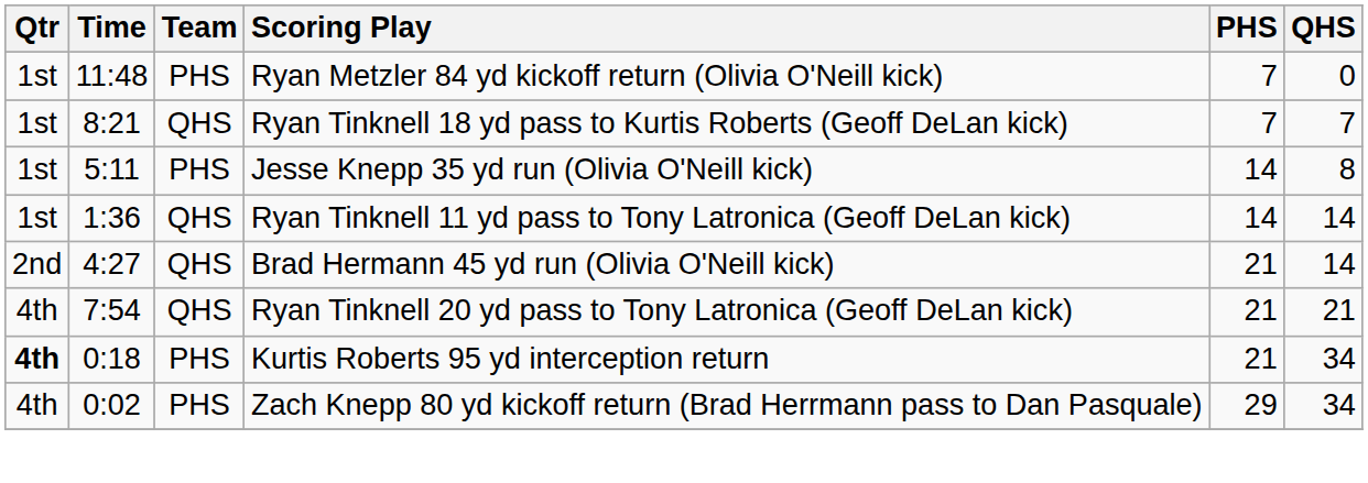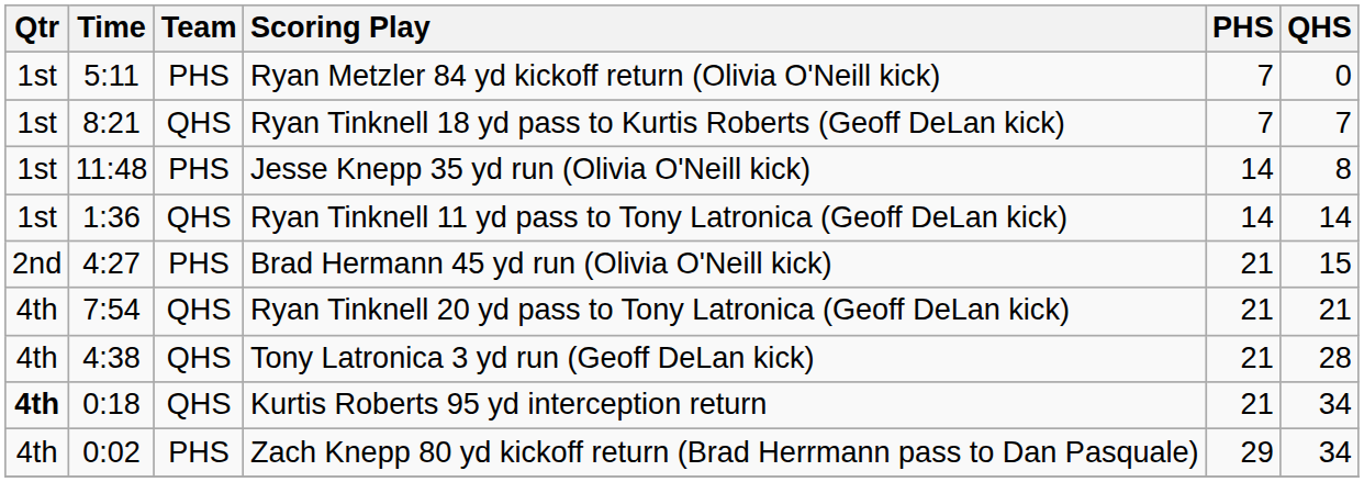Ryan Metzler 84 yd kickoff return (Olivia O'Neill kick) | Time: 11:48 -> 5:11
Jesse Knepp 35 yd run (Olivia O'Neill kick) | Time: 5:11 -> 11:48
Brad Hermann 45 yd run (Olivia O'Neill kick) | Team: QHS -> PHS
Brad Hermann 45 yd run (Olivia O'Neill kick) | QHS: 14 -> 15
+ row: 4th | 4:38 | QHS | Tony Latronica 3 yd run (Geoff DeLan kick) | 21 | 28
Kurtis Roberts 95 yd interception return | Team: PHS -> QHS
